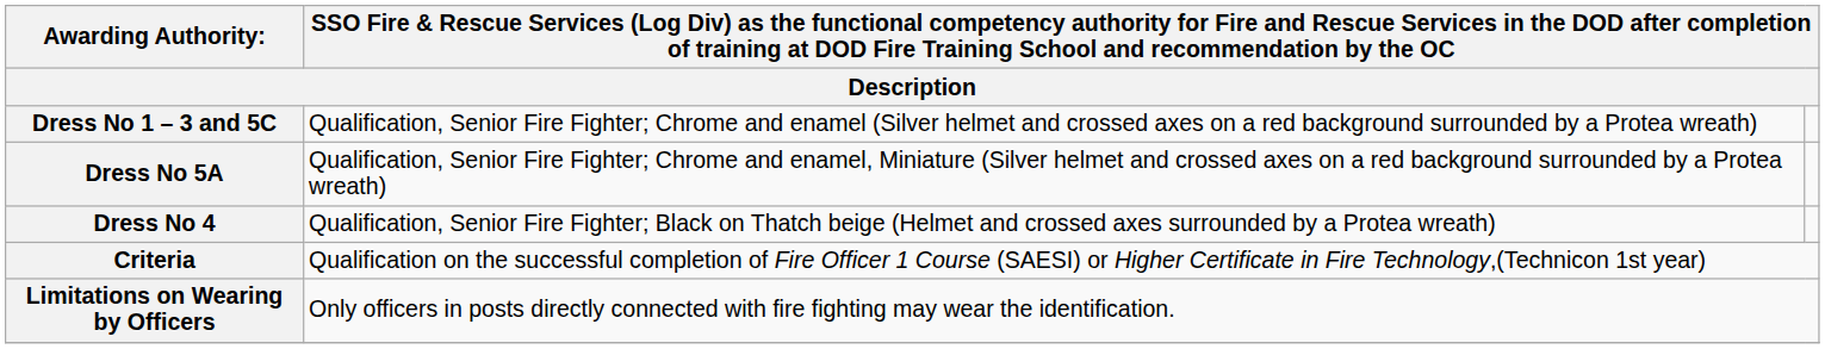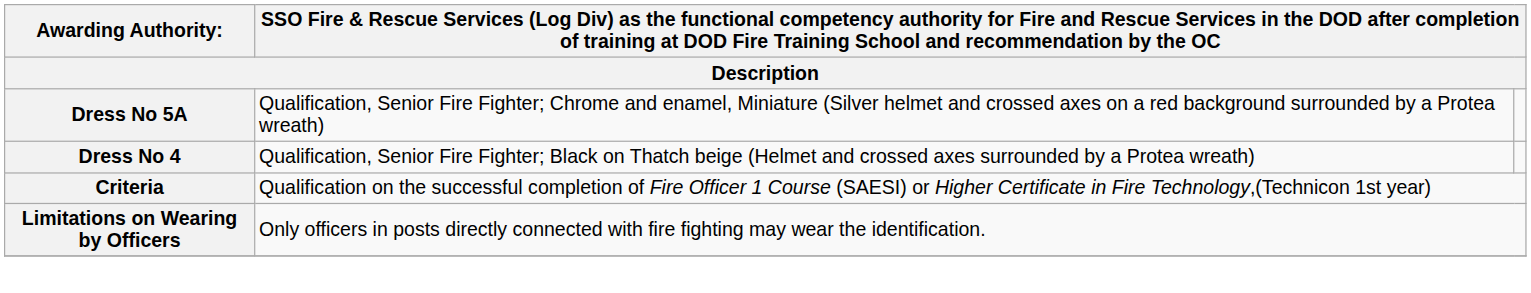- row: Dress No 1 – 3 and 5C | Qualification, Senior Fire Fighter; Chrome and enamel (Silver helmet and crossed axes on a red background surrounded by a Protea wreath)
